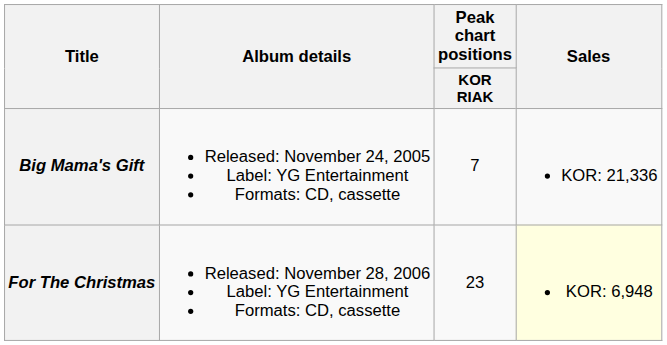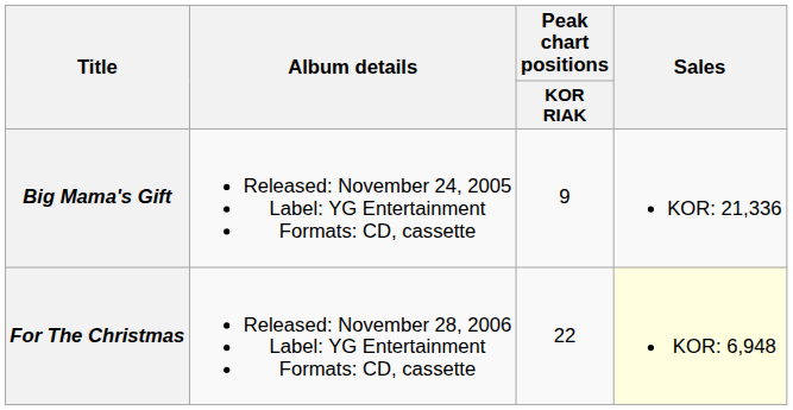Big Mama's Gift | Peak chart positions / KOR RIAK: 7 -> 9
For The Christmas | Peak chart positions / KOR RIAK: 23 -> 22
